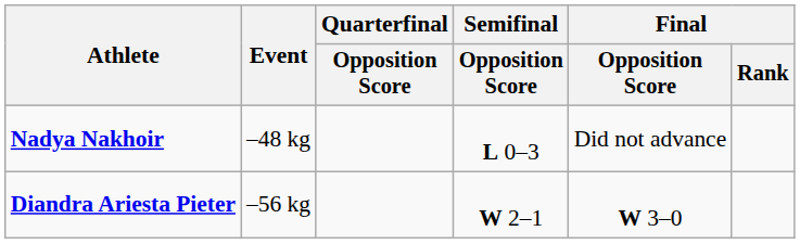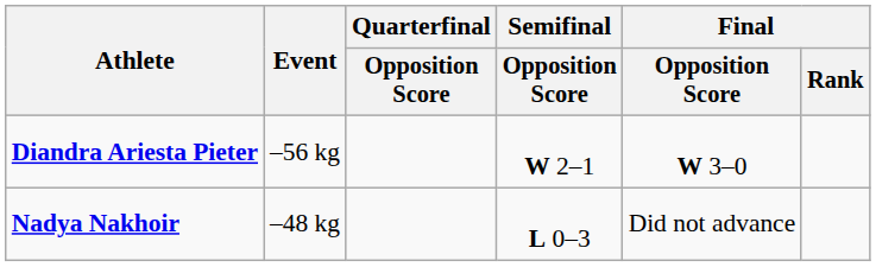rows swapped: Nadya Nakhoir <-> Diandra Ariesta Pieter
